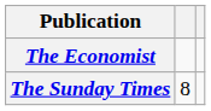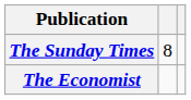rows swapped: The Economist <-> The Sunday Times
